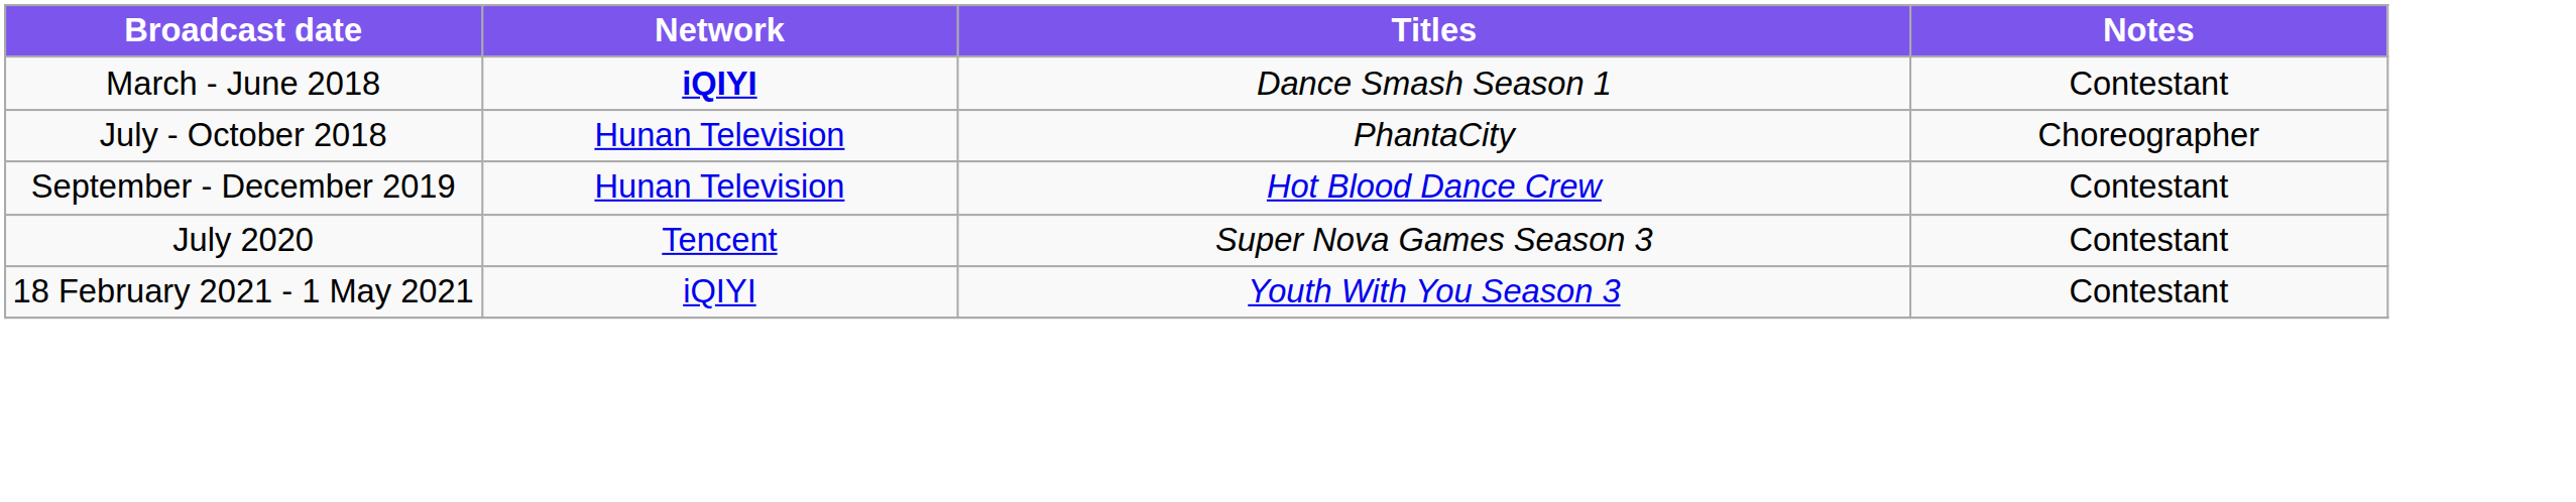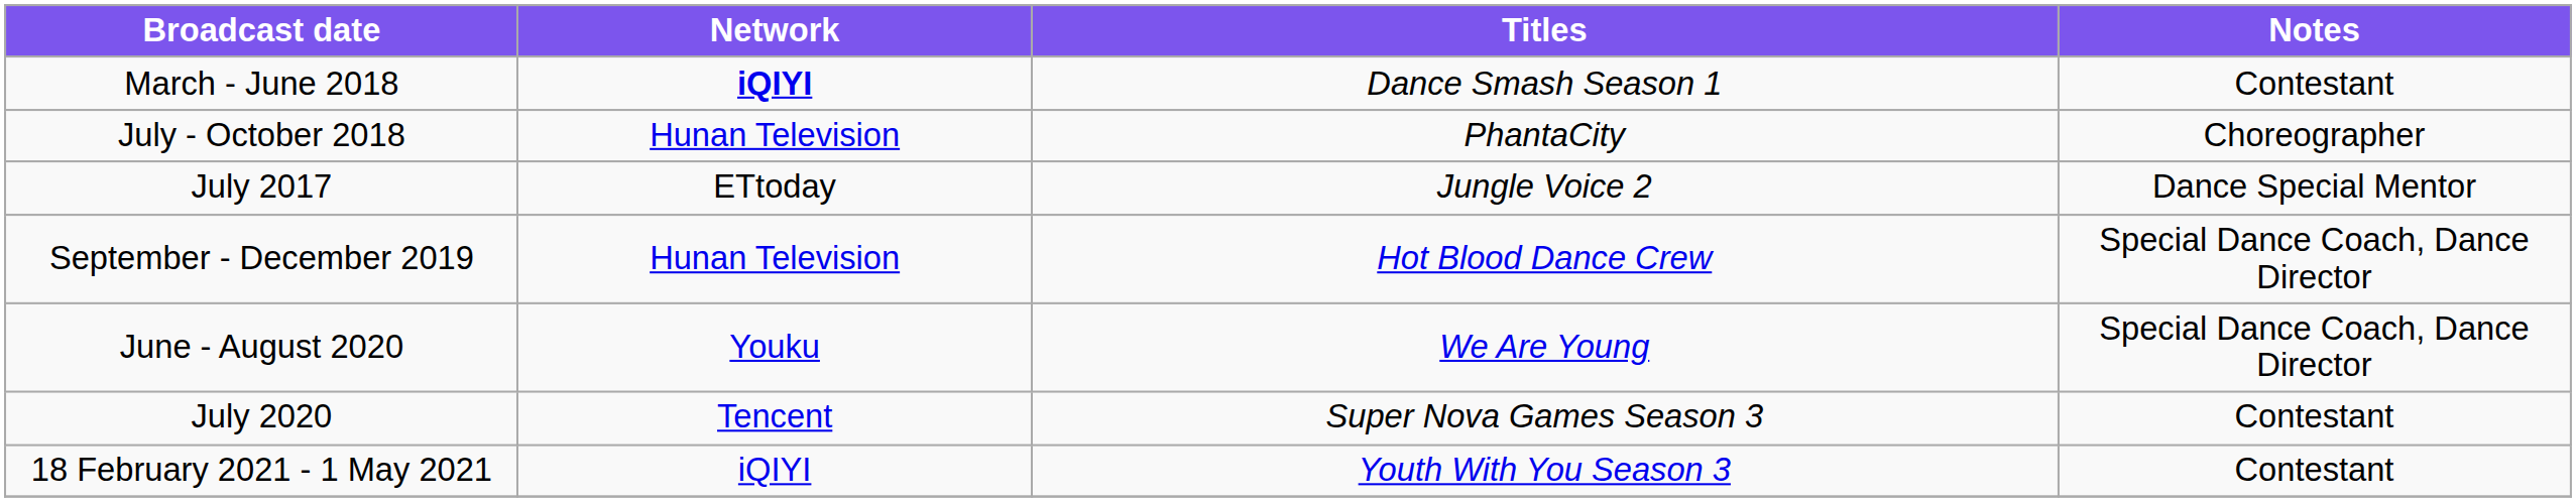+ row: July 2017 | ETtoday | Jungle Voice 2 | Dance Special Mentor
September - December 2019 | Notes: Contestant -> Special Dance Coach, Dance Director
+ row: June - August 2020 | Youku | We Are Young | Special Dance Coach, Dance Director
